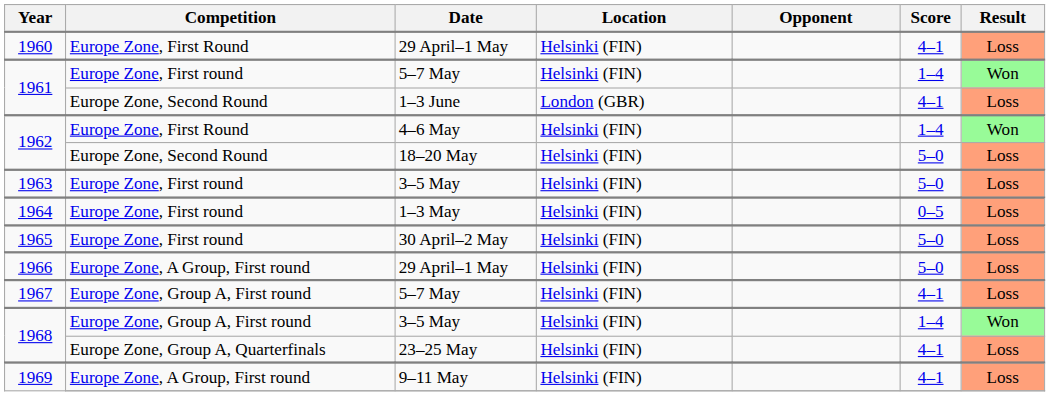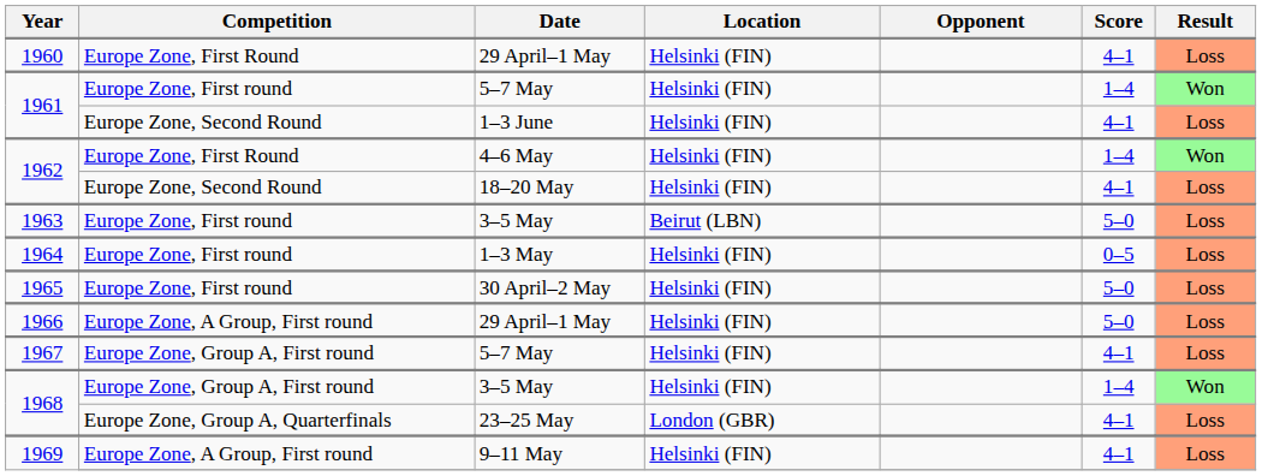1961 / 1–3 June | Location: London (GBR) -> Helsinki (FIN)
1962 / 18–20 May | Score: 5–0 -> 4–1
1963 | Location: Helsinki (FIN) -> Beirut (LBN)
1968 / 23–25 May | Location: Helsinki (FIN) -> London (GBR)
